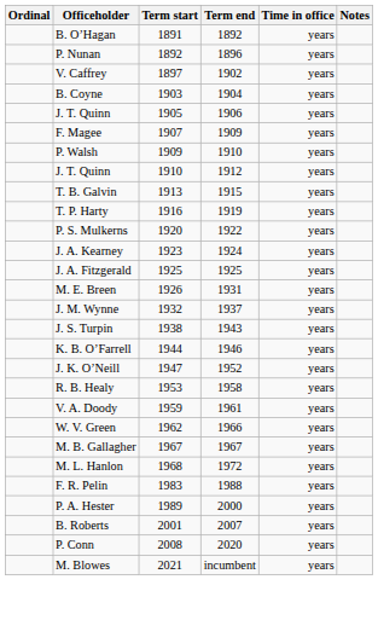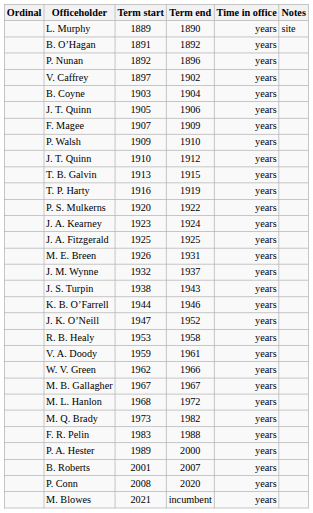+ row: L. Murphy | 1889 | 1890 | years | site
+ row: M. Q. Brady | 1973 | 1982 | years
